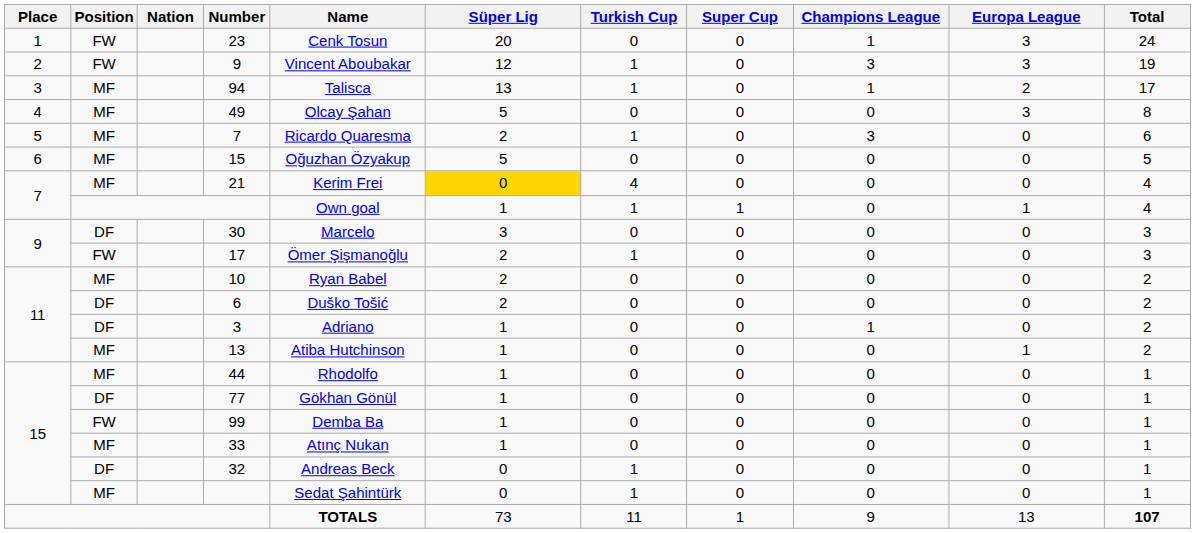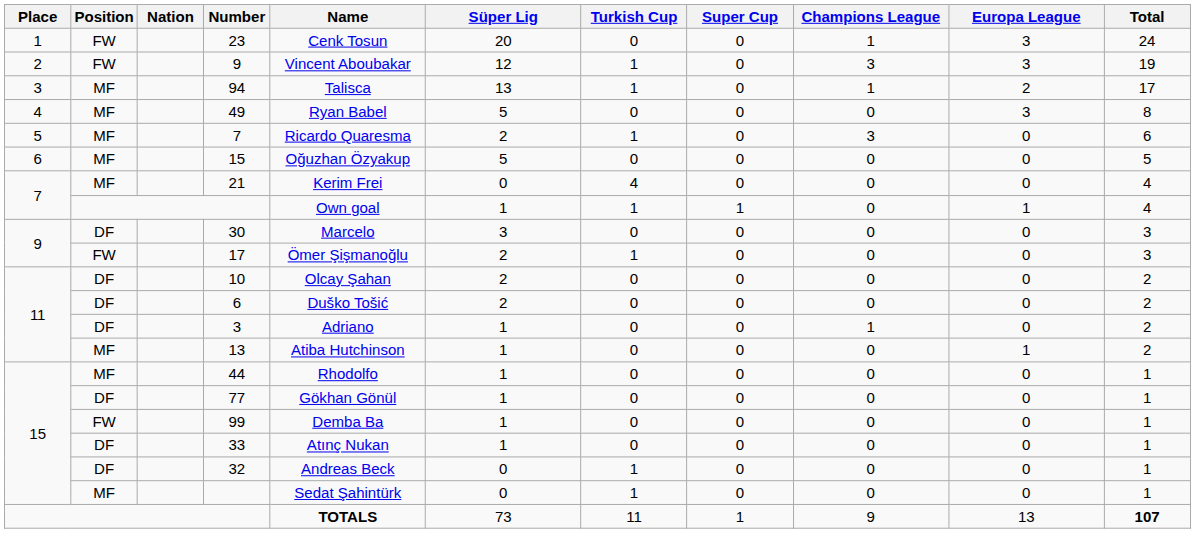49 | Name: Olcay Şahan -> Ryan Babel
21 | Süper Lig: gold background -> no background
10 | Position: MF -> DF
10 | Name: Ryan Babel -> Olcay Şahan
33 | Position: MF -> DF
